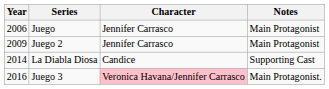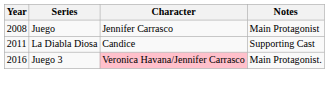Juego | Year: 2006 -> 2008
- row: 2009 | Juego 2 | Jennifer Carrasco | Main Protagonist
La Diabla Diosa | Year: 2014 -> 2011
